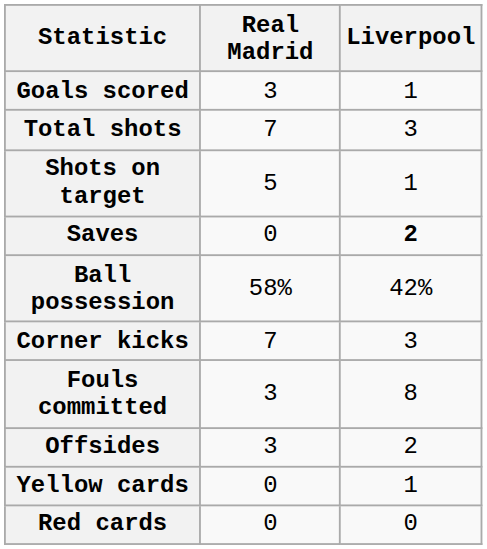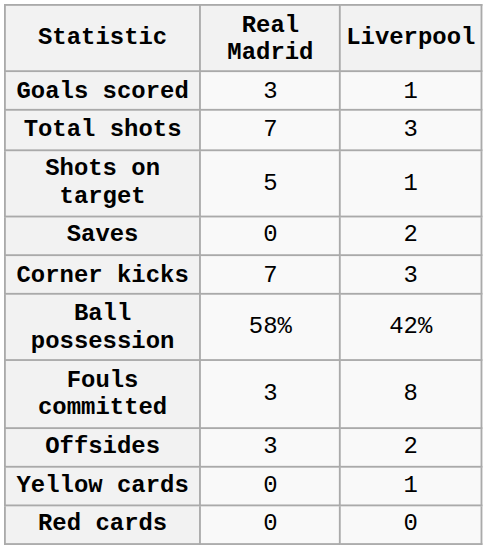Saves | Liverpool: bold -> normal
rows swapped: Ball possession <-> Corner kicks
